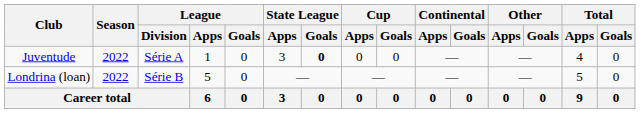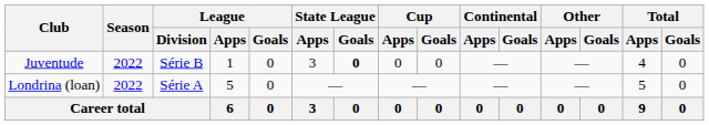Juventude | League / Division: Série A -> Série B
Londrina (loan) | League / Division: Série B -> Série A
